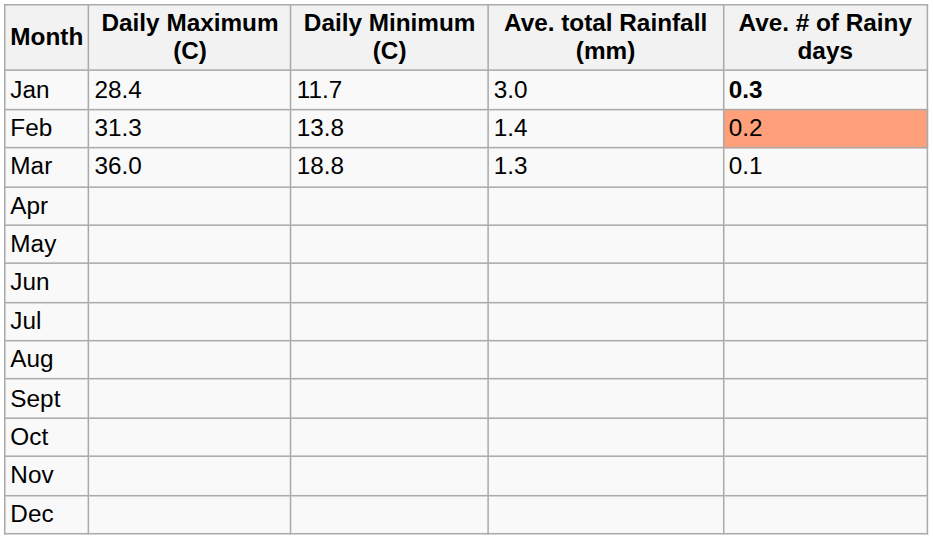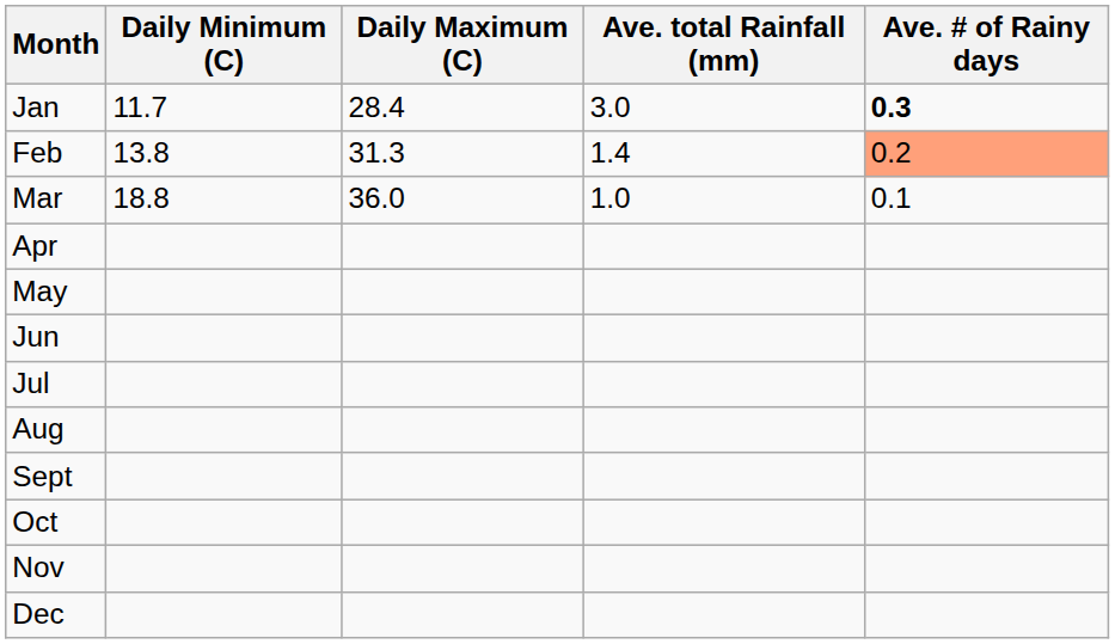columns swapped: Daily Minimum (C) <-> Daily Maximum (C)
Mar | Ave. total Rainfall (mm): 1.3 -> 1.0
